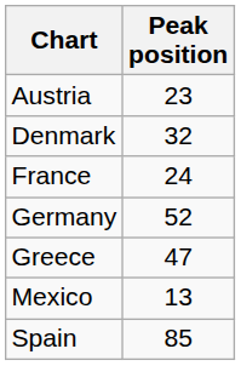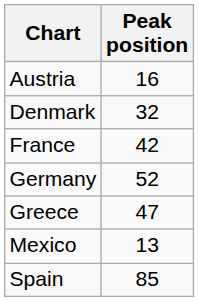Austria | Peak position: 23 -> 16
France | Peak position: 24 -> 42
